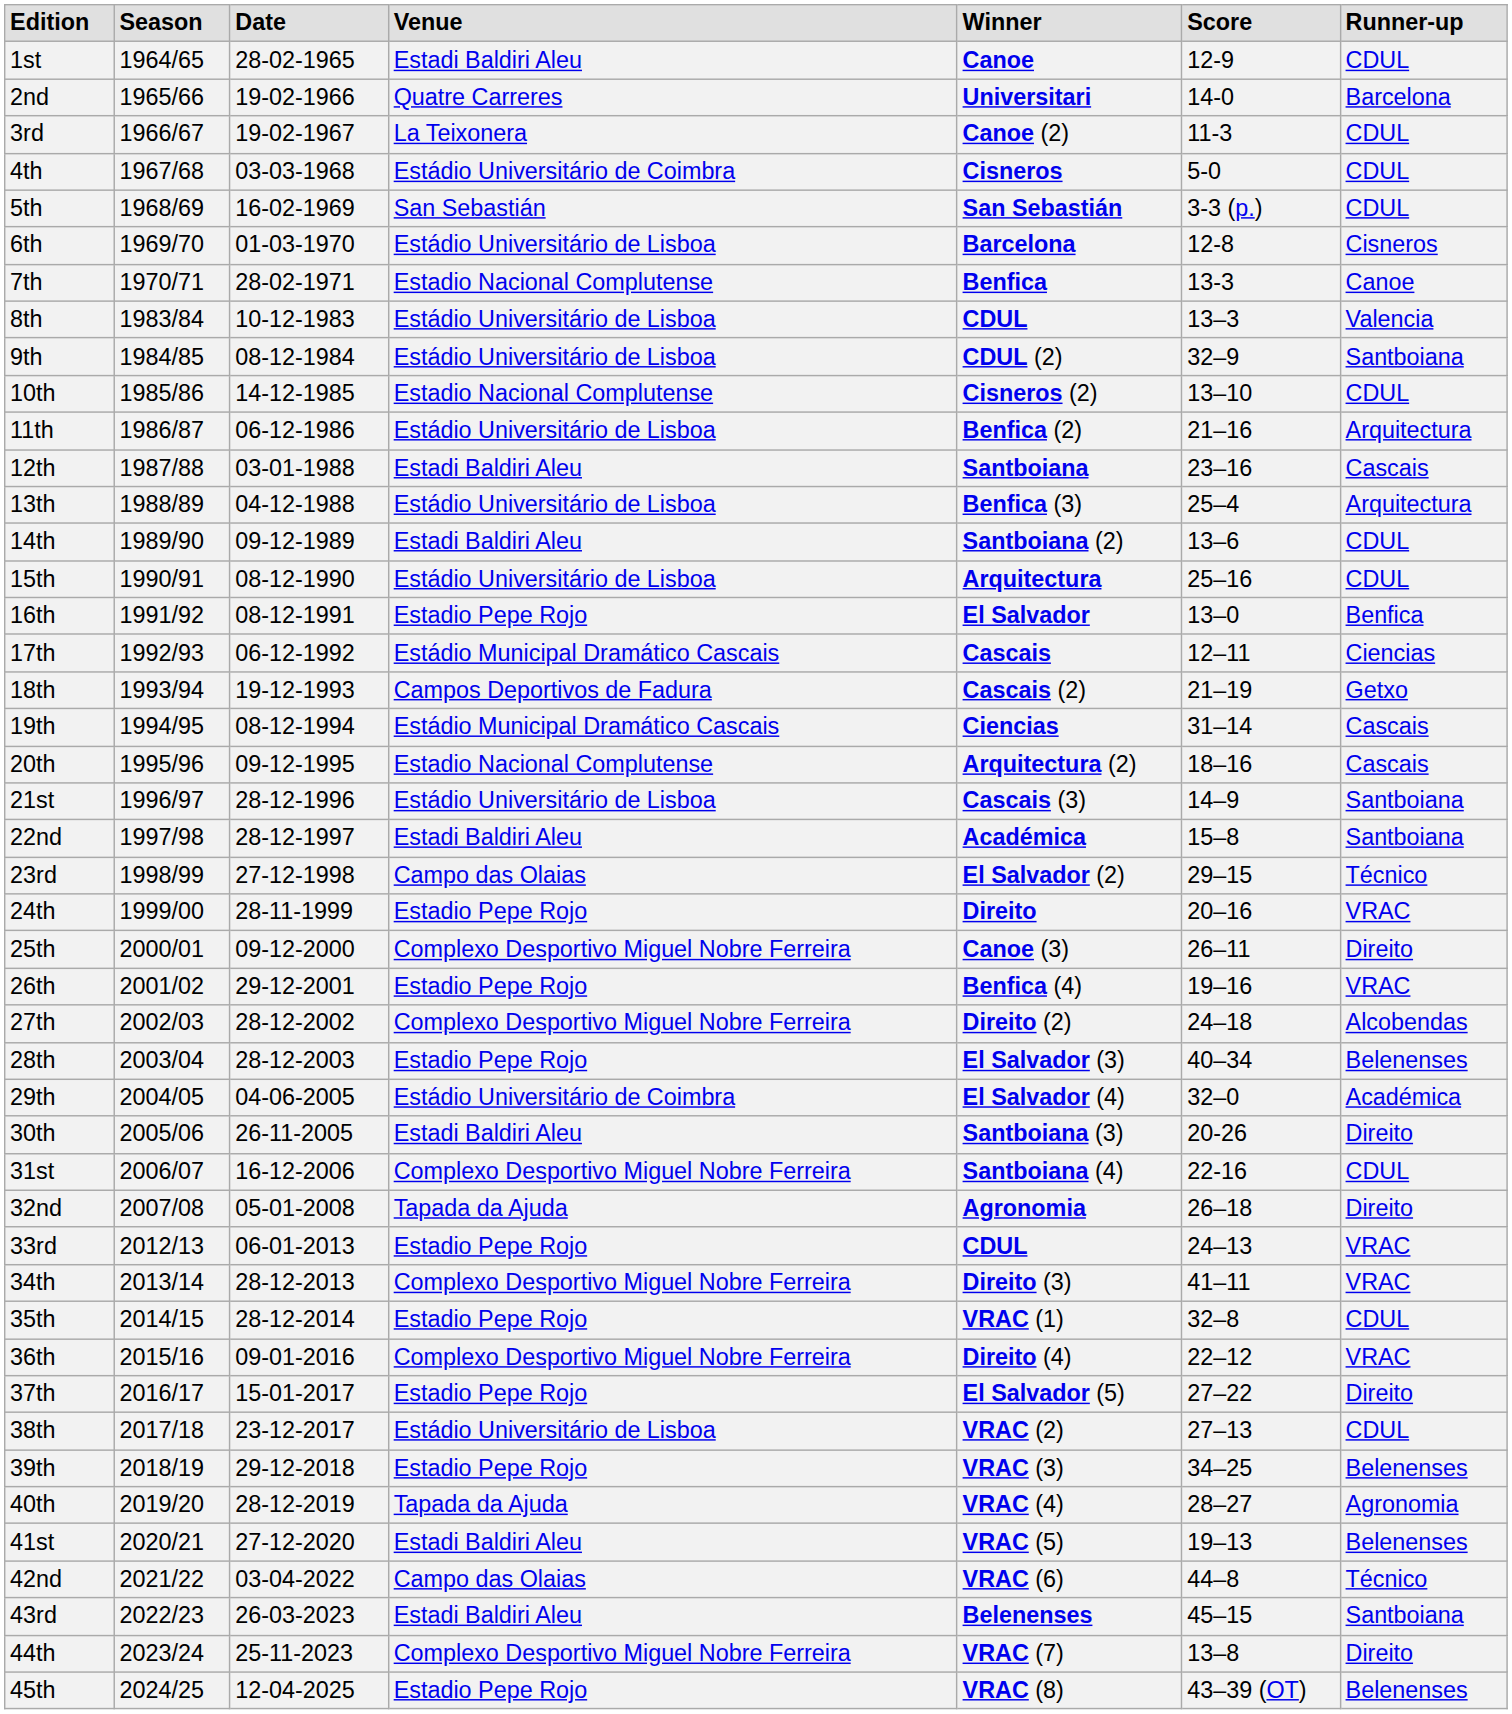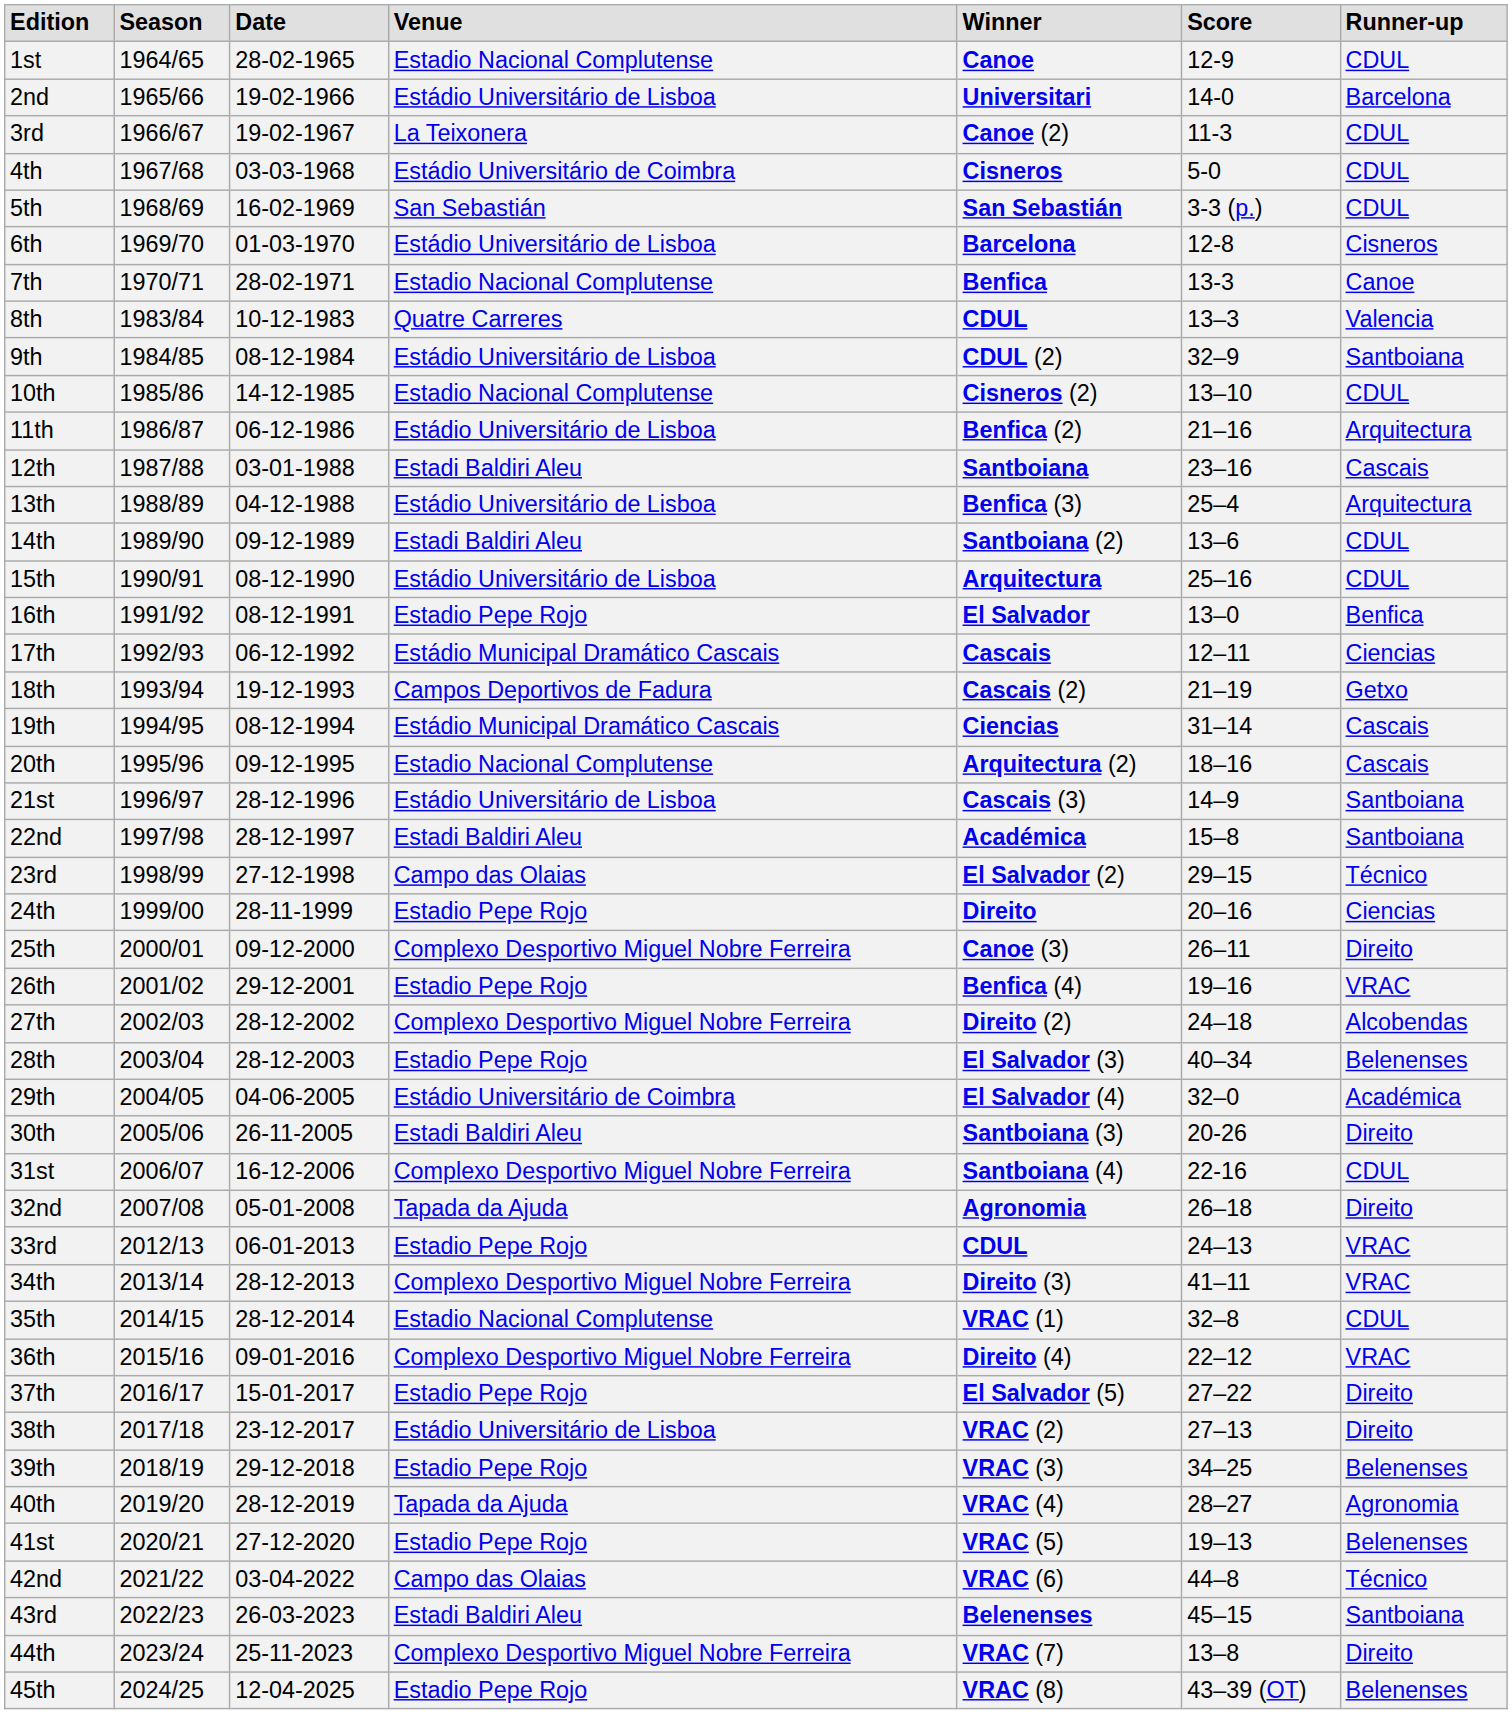1st | Venue: Estadi Baldiri Aleu -> Estadio Nacional Complutense
2nd | Venue: Quatre Carreres -> Estádio Universitário de Lisboa
8th | Venue: Estádio Universitário de Lisboa -> Quatre Carreres
24th | Runner-up: VRAC -> Ciencias
35th | Venue: Estadio Pepe Rojo -> Estadio Nacional Complutense
38th | Runner-up: CDUL -> Direito
41st | Venue: Estadi Baldiri Aleu -> Estadio Pepe Rojo
